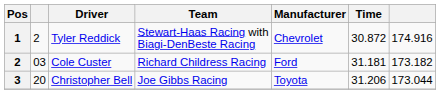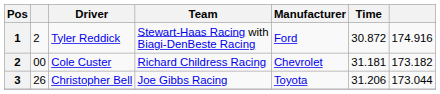Tyler Reddick | Manufacturer: Chevrolet -> Ford
Cole Custer | column 2: 03 -> 00
Cole Custer | Manufacturer: Ford -> Chevrolet
Christopher Bell | column 2: 20 -> 26
